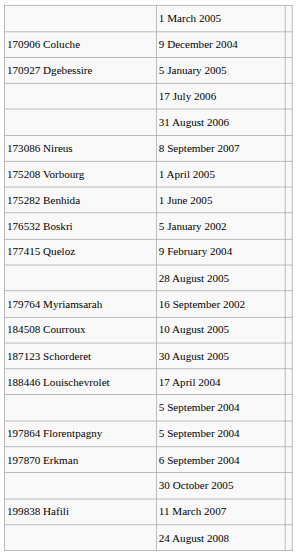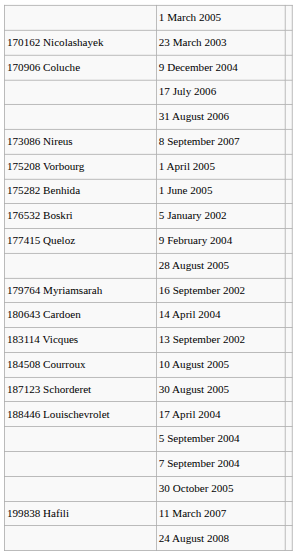+ row: 170162 Nicolashayek | 23 March 2003
- row: 170927 Dgebessire | 5 January 2005
+ row: 180643 Cardoen | 14 April 2004
+ row: 183114 Vicques | 13 September 2002
+ row: 7 September 2004
- row: 197864 Florentpagny | 5 September 2004
- row: 197870 Erkman | 6 September 2004
